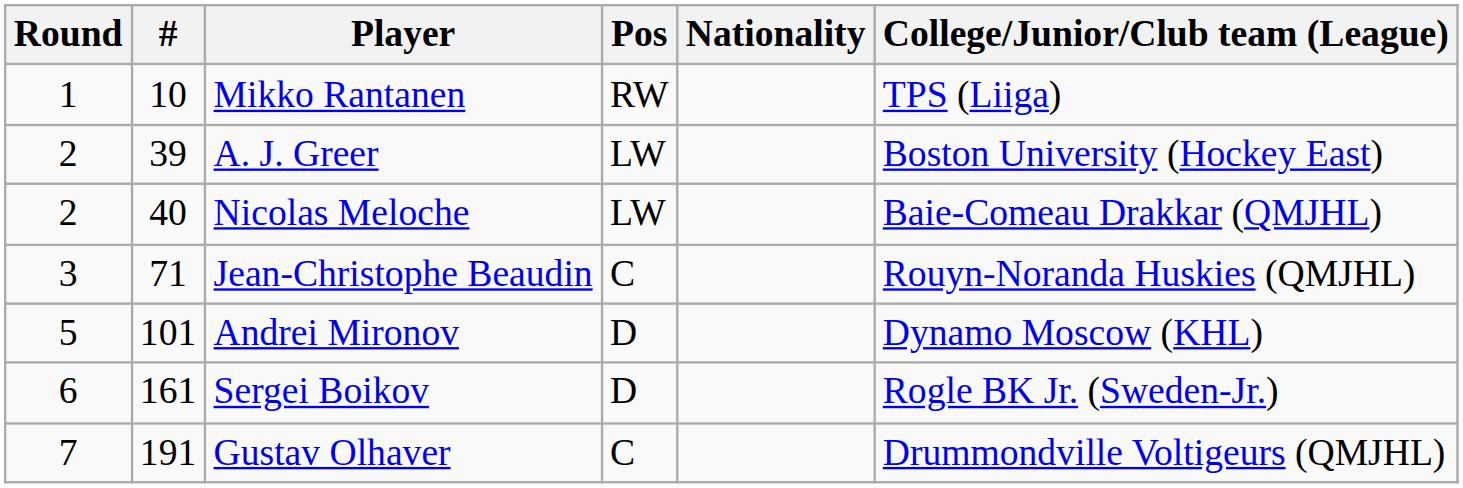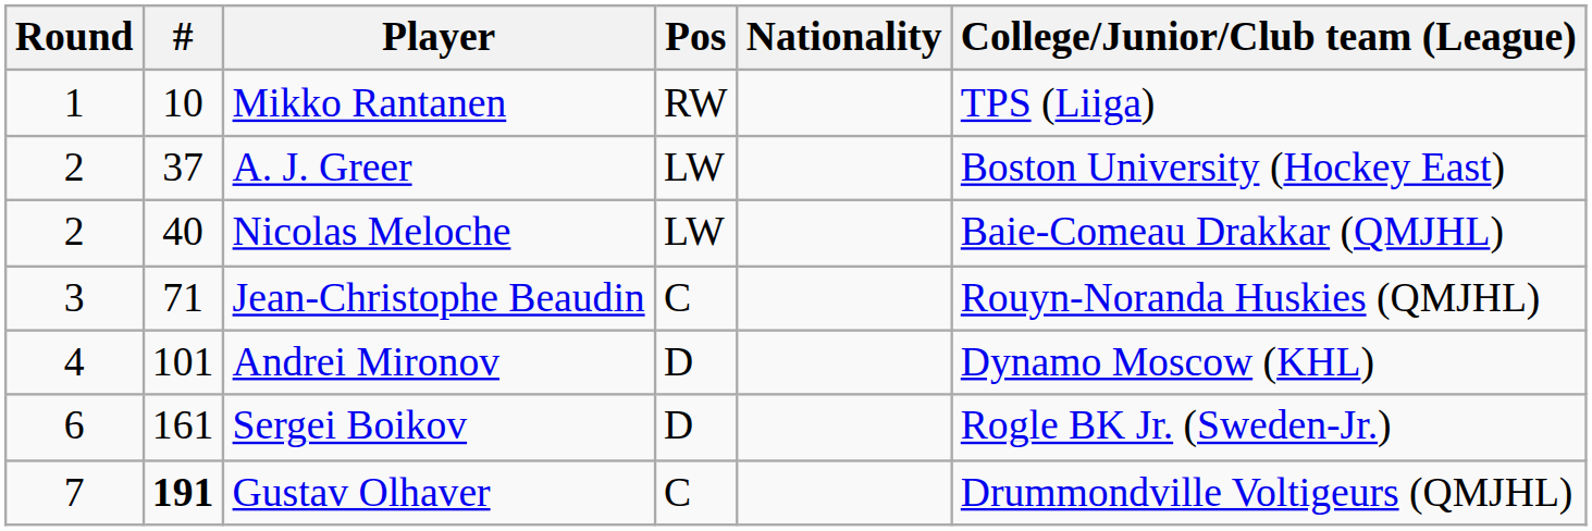A. J. Greer | #: 39 -> 37
Andrei Mironov | Round: 5 -> 4
Gustav Olhaver | #: normal -> bold
